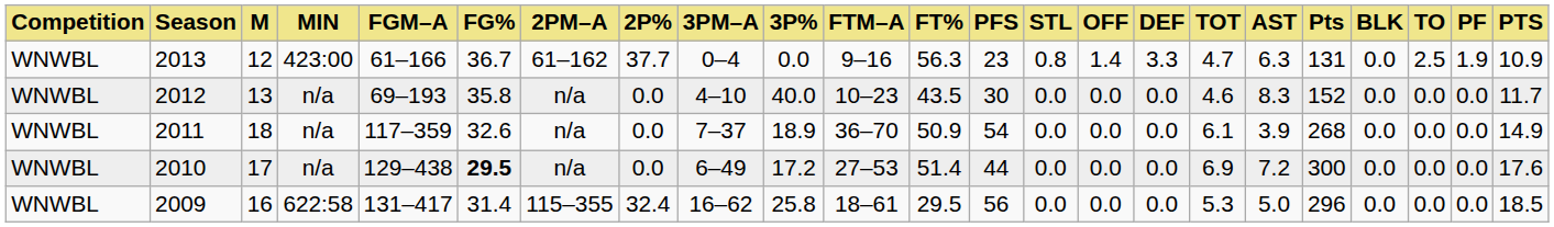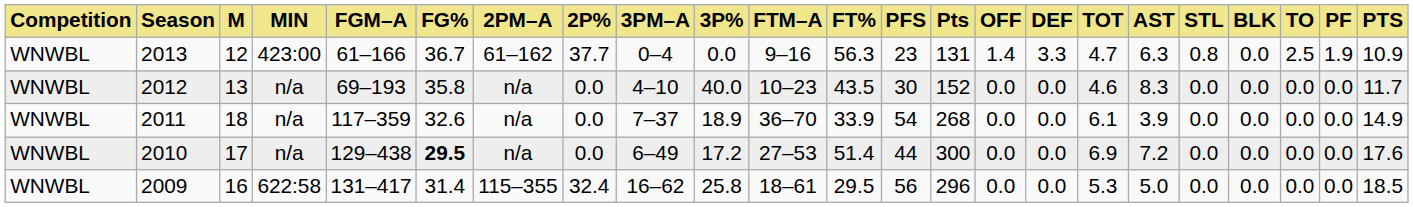columns swapped: Pts <-> STL
2011 | FT%: 50.9 -> 33.9
